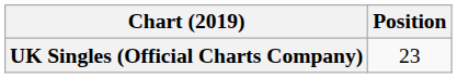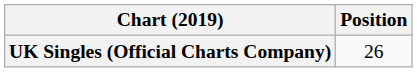UK Singles (Official Charts Company) | Position: 23 -> 26
